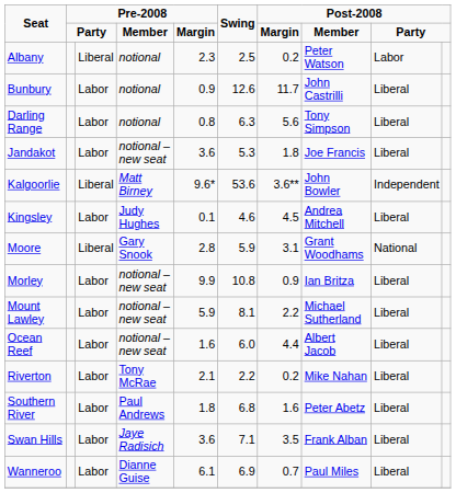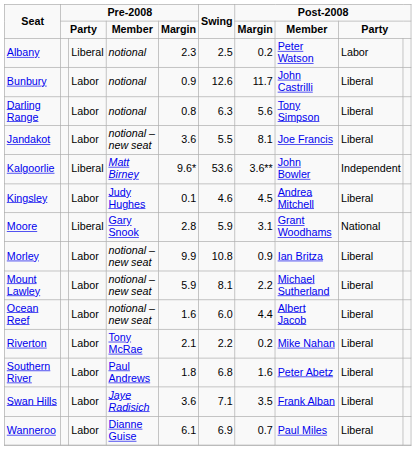Jandakot | Swing: 5.3 -> 5.5
Jandakot | column 7: 1.8 -> 8.1
